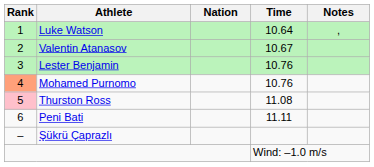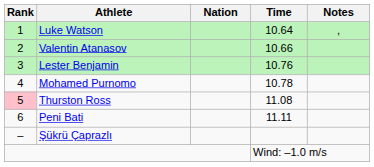Valentin Atanasov | Time: 10.67 -> 10.66
Mohamed Purnomo | Rank: lightsalmon background -> no background
Mohamed Purnomo | Time: 10.76 -> 10.78
